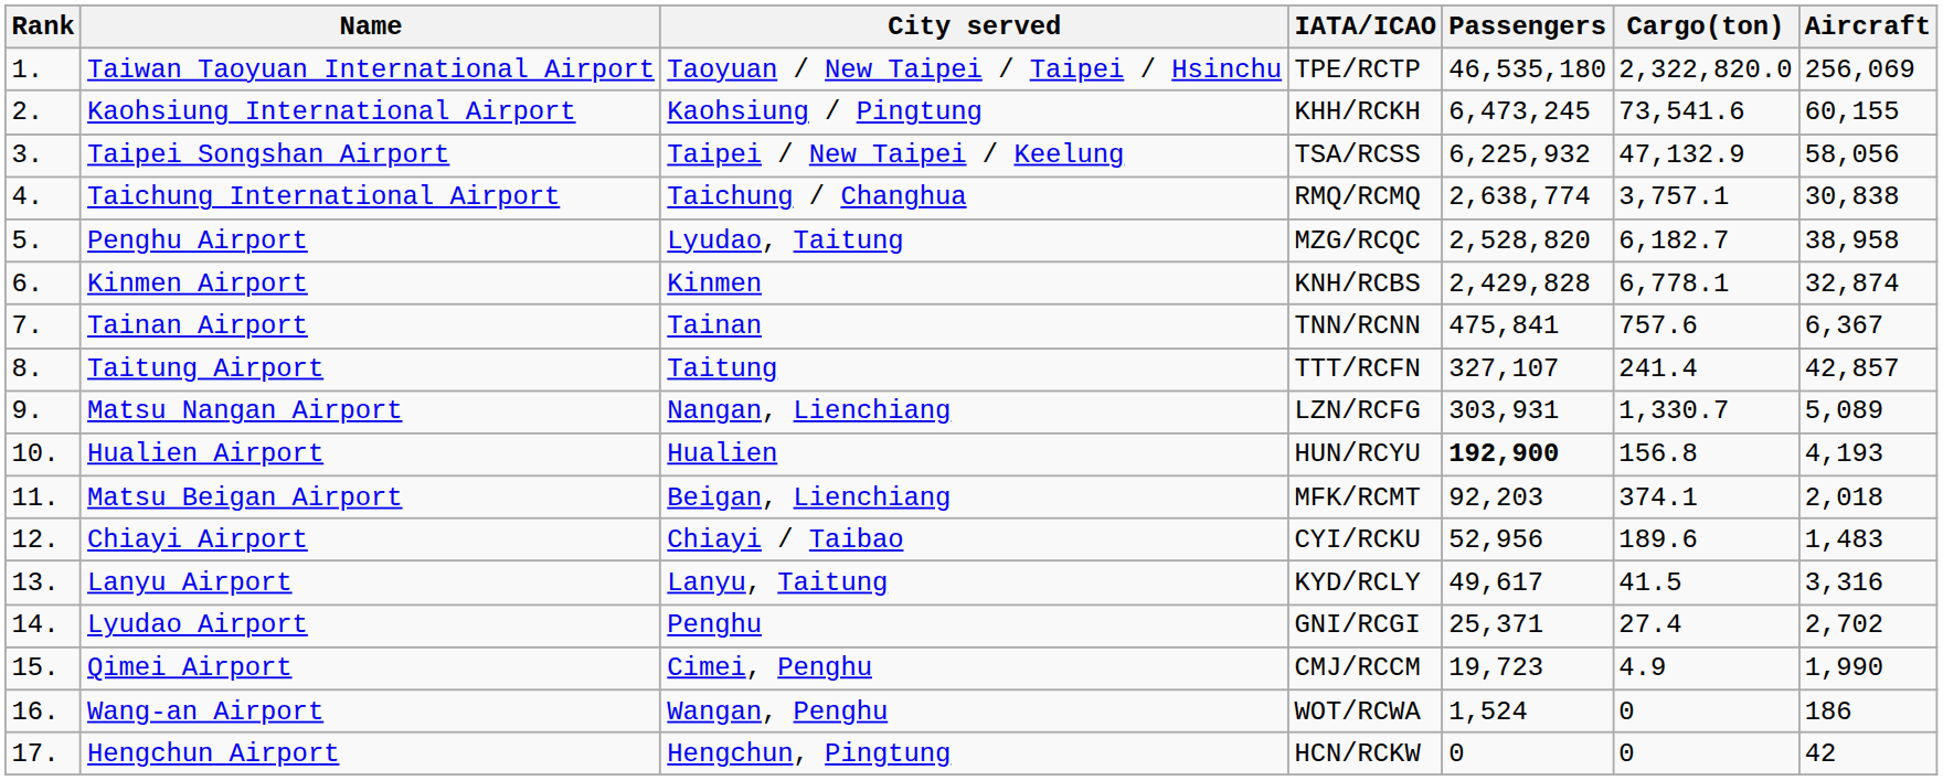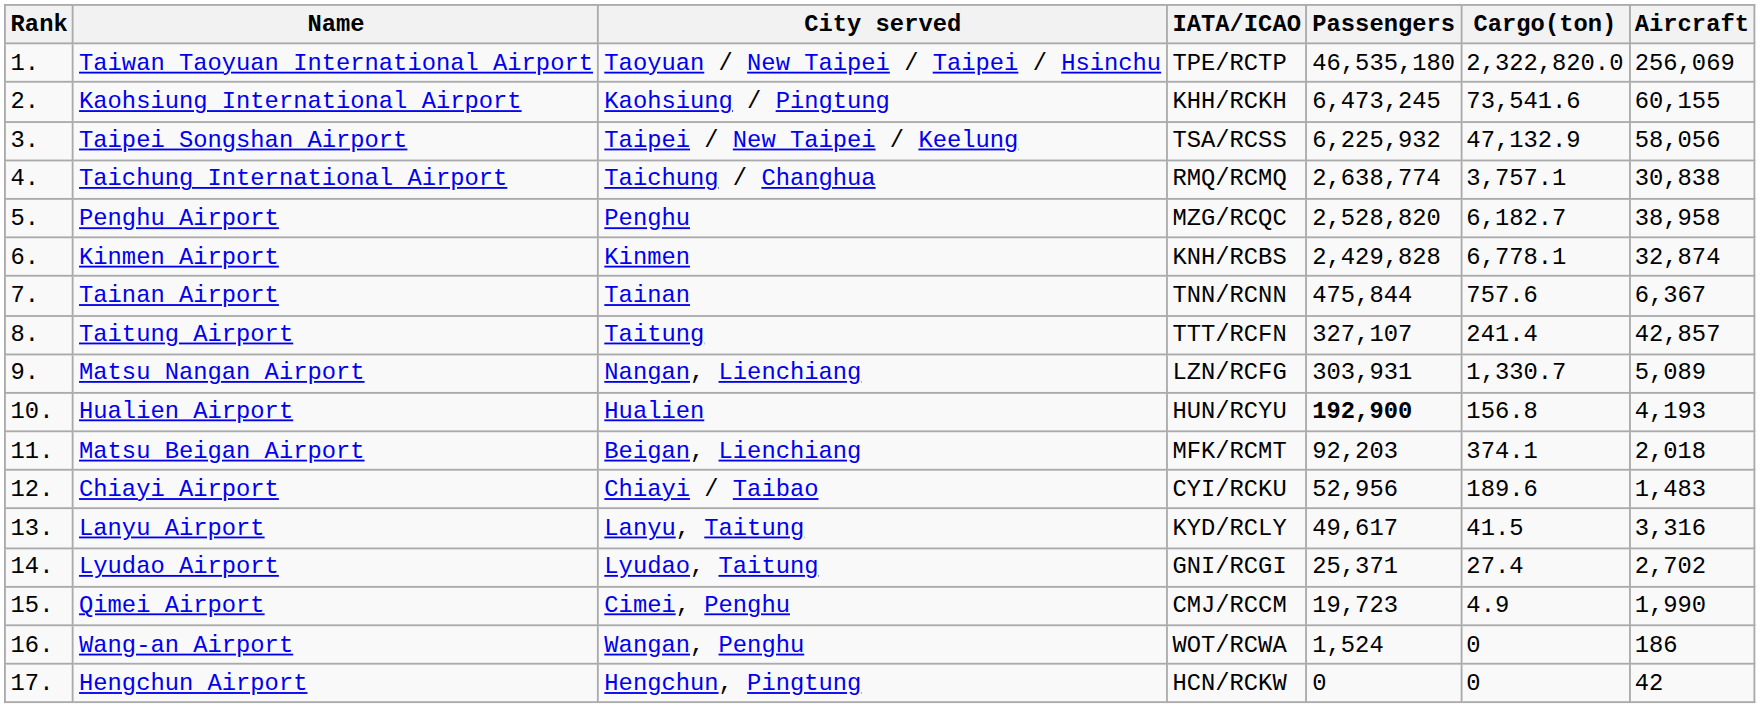Penghu Airport | City served: Lyudao, Taitung -> Penghu
Tainan Airport | Passengers: 475,841 -> 475,844
Lyudao Airport | City served: Penghu -> Lyudao, Taitung
